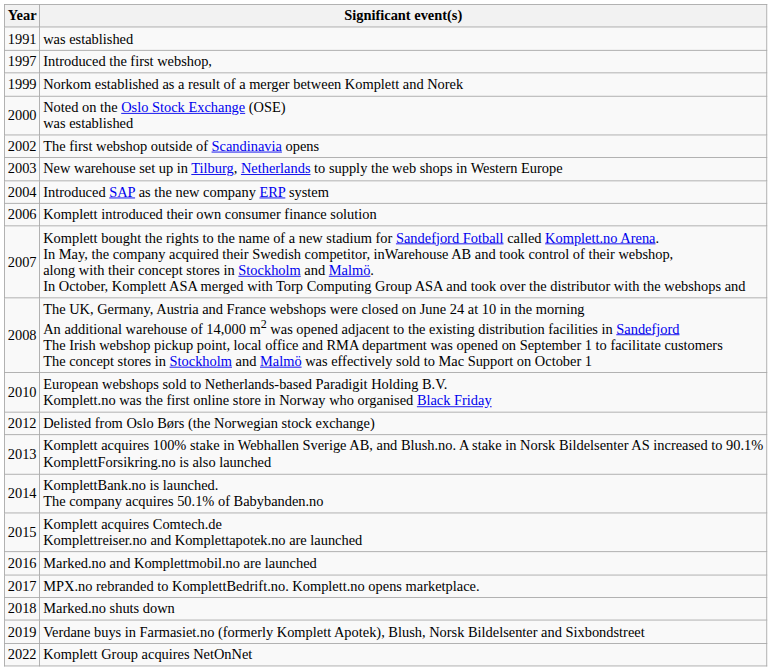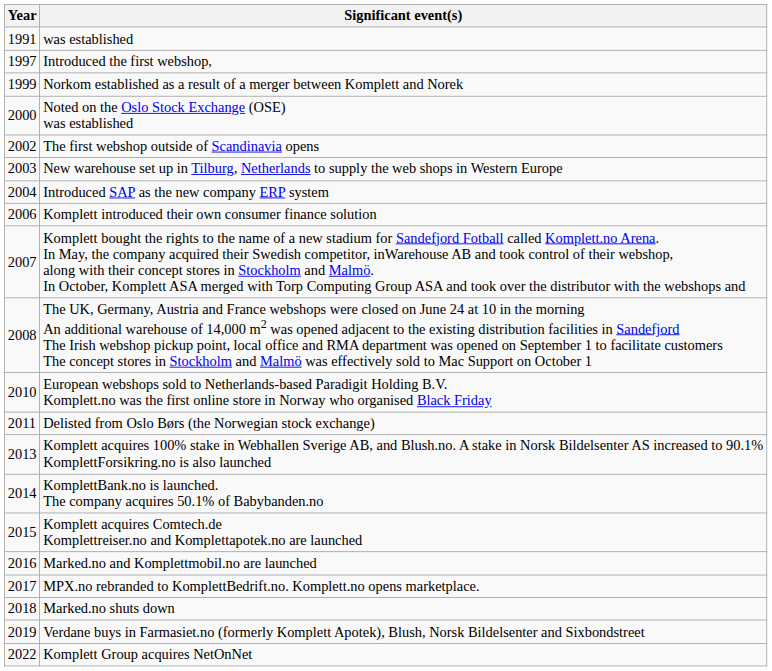Delisted from Oslo Børs (the Norwegian stock exchange) | Year: 2012 -> 2011
